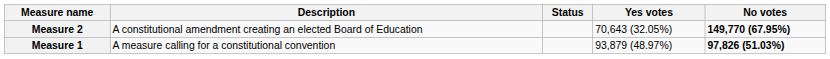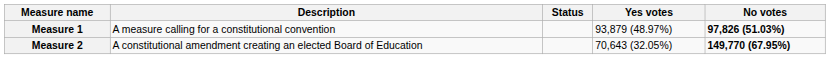rows swapped: Measure 1 <-> Measure 2
